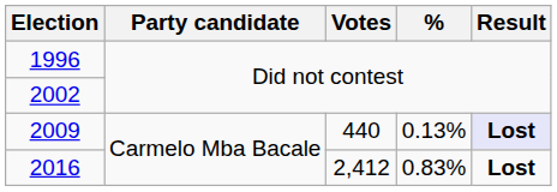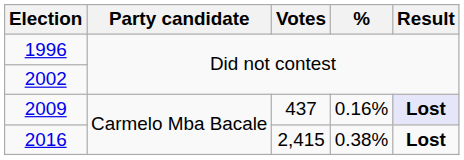2009 | Votes: 440 -> 437
2009 | %: 0.13% -> 0.16%
2016 | Votes: 2,412 -> 2,415
2016 | %: 0.83% -> 0.38%
